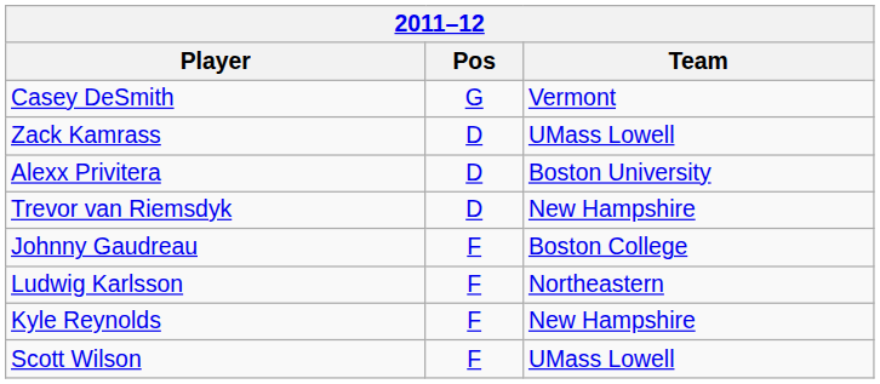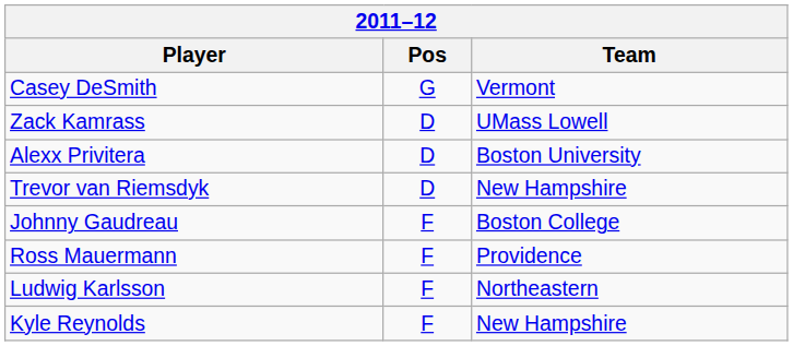+ row: Ross Mauermann | F | Providence
- row: Scott Wilson | F | UMass Lowell
